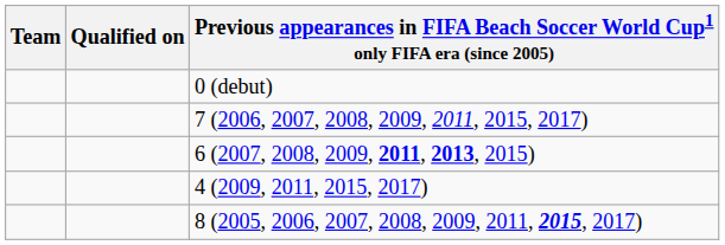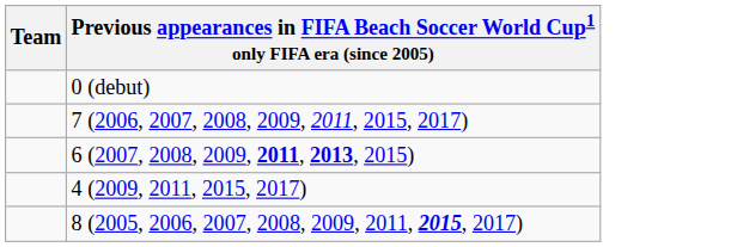- column: Qualified on
